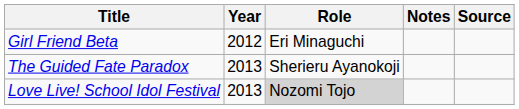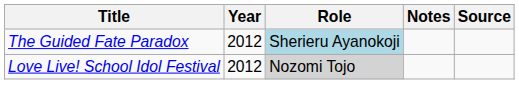- row: Girl Friend Beta | 2012 | Eri Minaguchi
The Guided Fate Paradox | Year: 2013 -> 2012
The Guided Fate Paradox | Role: no background -> lightblue background
Love Live! School Idol Festival | Year: 2013 -> 2012
